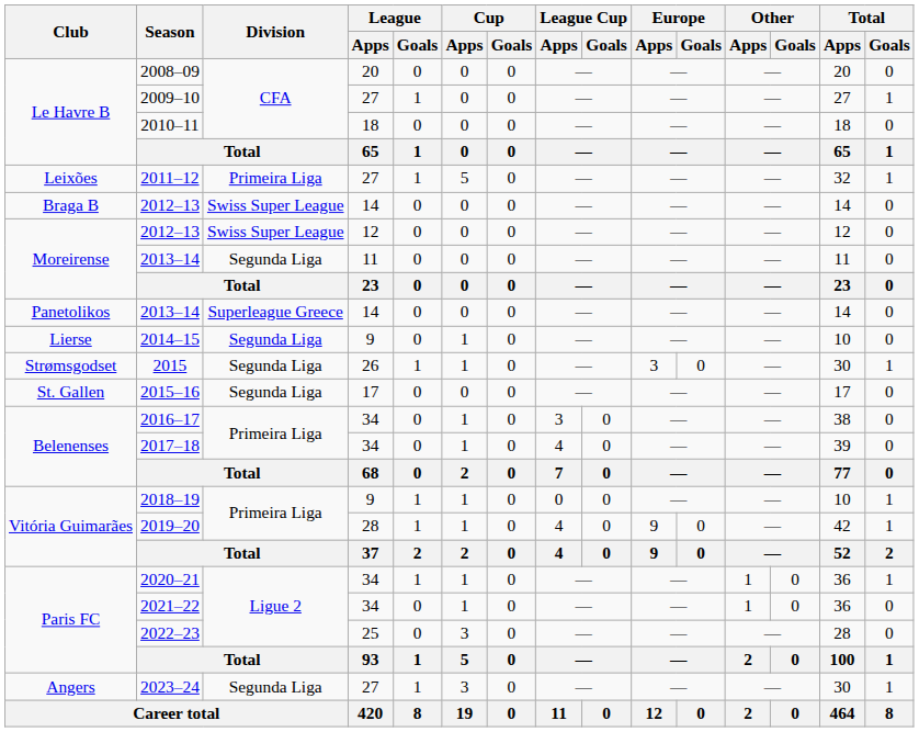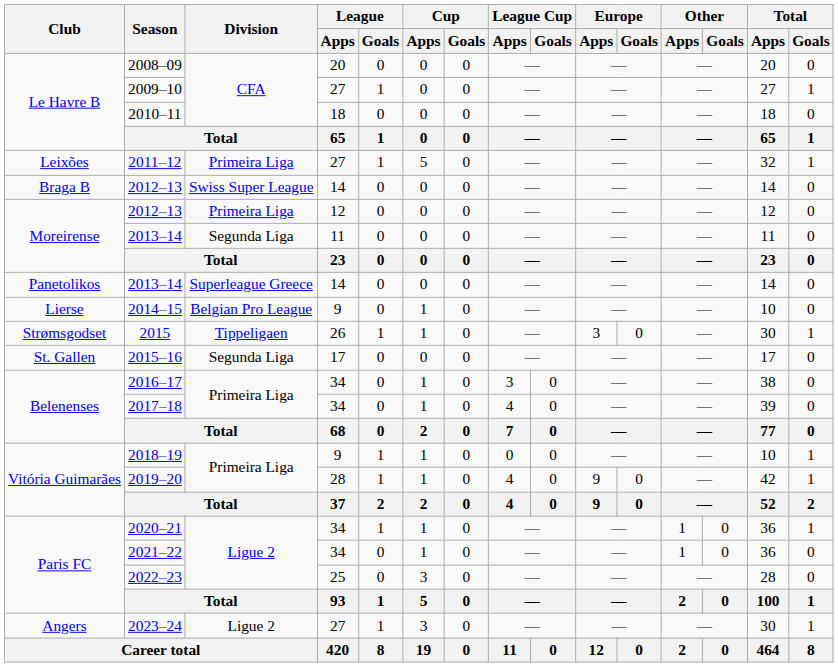Moreirense / 2012–13 | Division: Swiss Super League -> Primeira Liga
2014–15 | Division: Segunda Liga -> Belgian Pro League
2015 | Division: Segunda Liga -> Tippeligaen
2023–24 | Division: Segunda Liga -> Ligue 2
